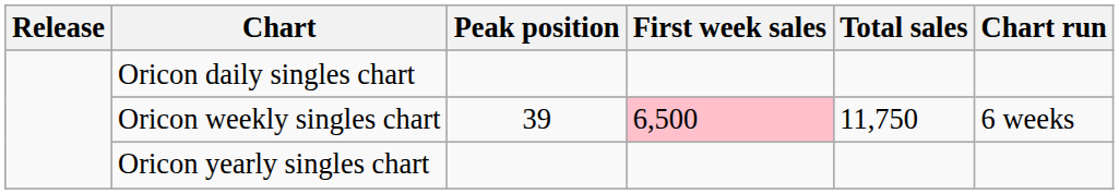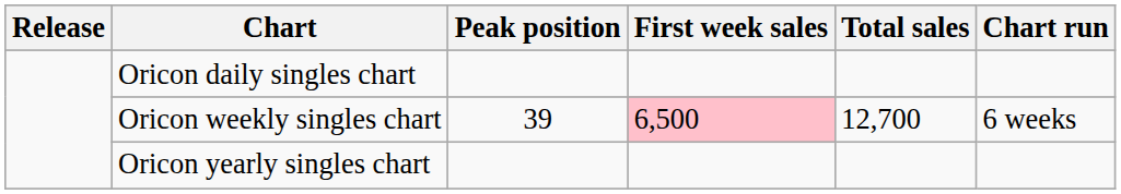Oricon weekly singles chart | Total sales: 11,750 -> 12,700
